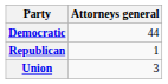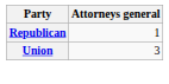- row: Democratic | 44
